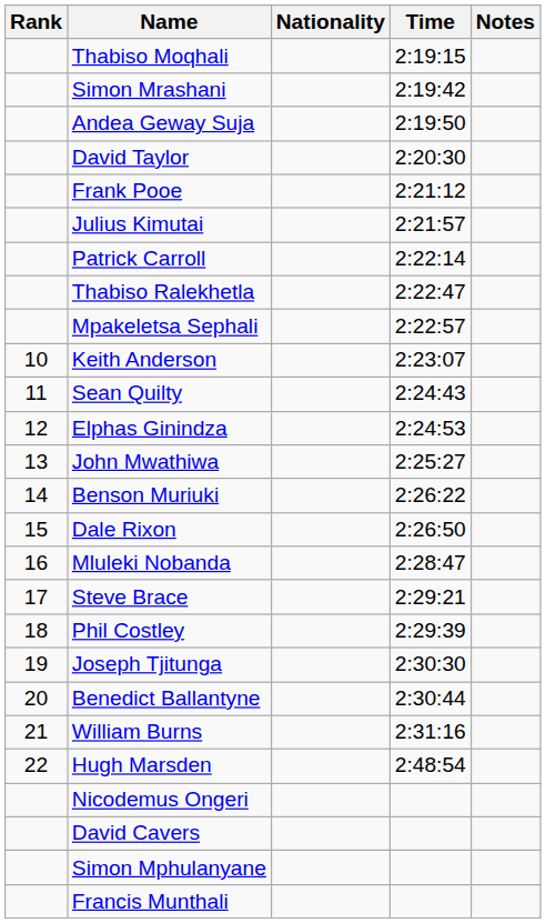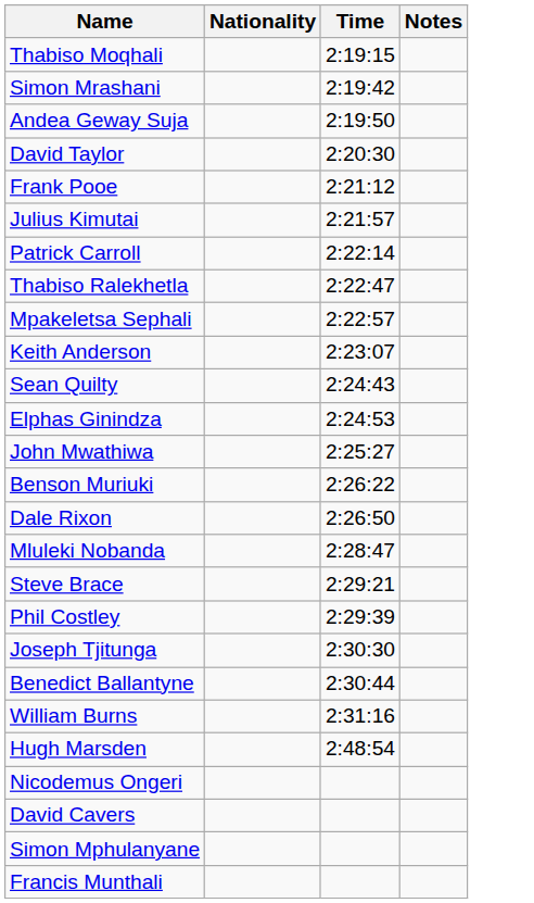- column: Rank | 10 | 11 | 12 | 13 | 14 | 15 | 16 | 17 | 18 | 19 | 20 | 21 | 22
